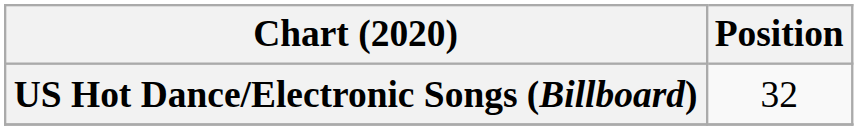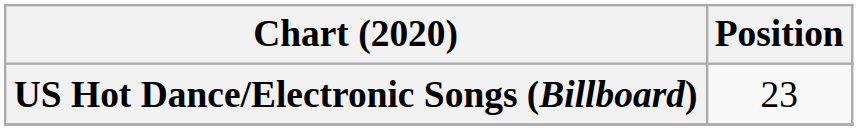US Hot Dance/Electronic Songs (Billboard) | Position: 32 -> 23
